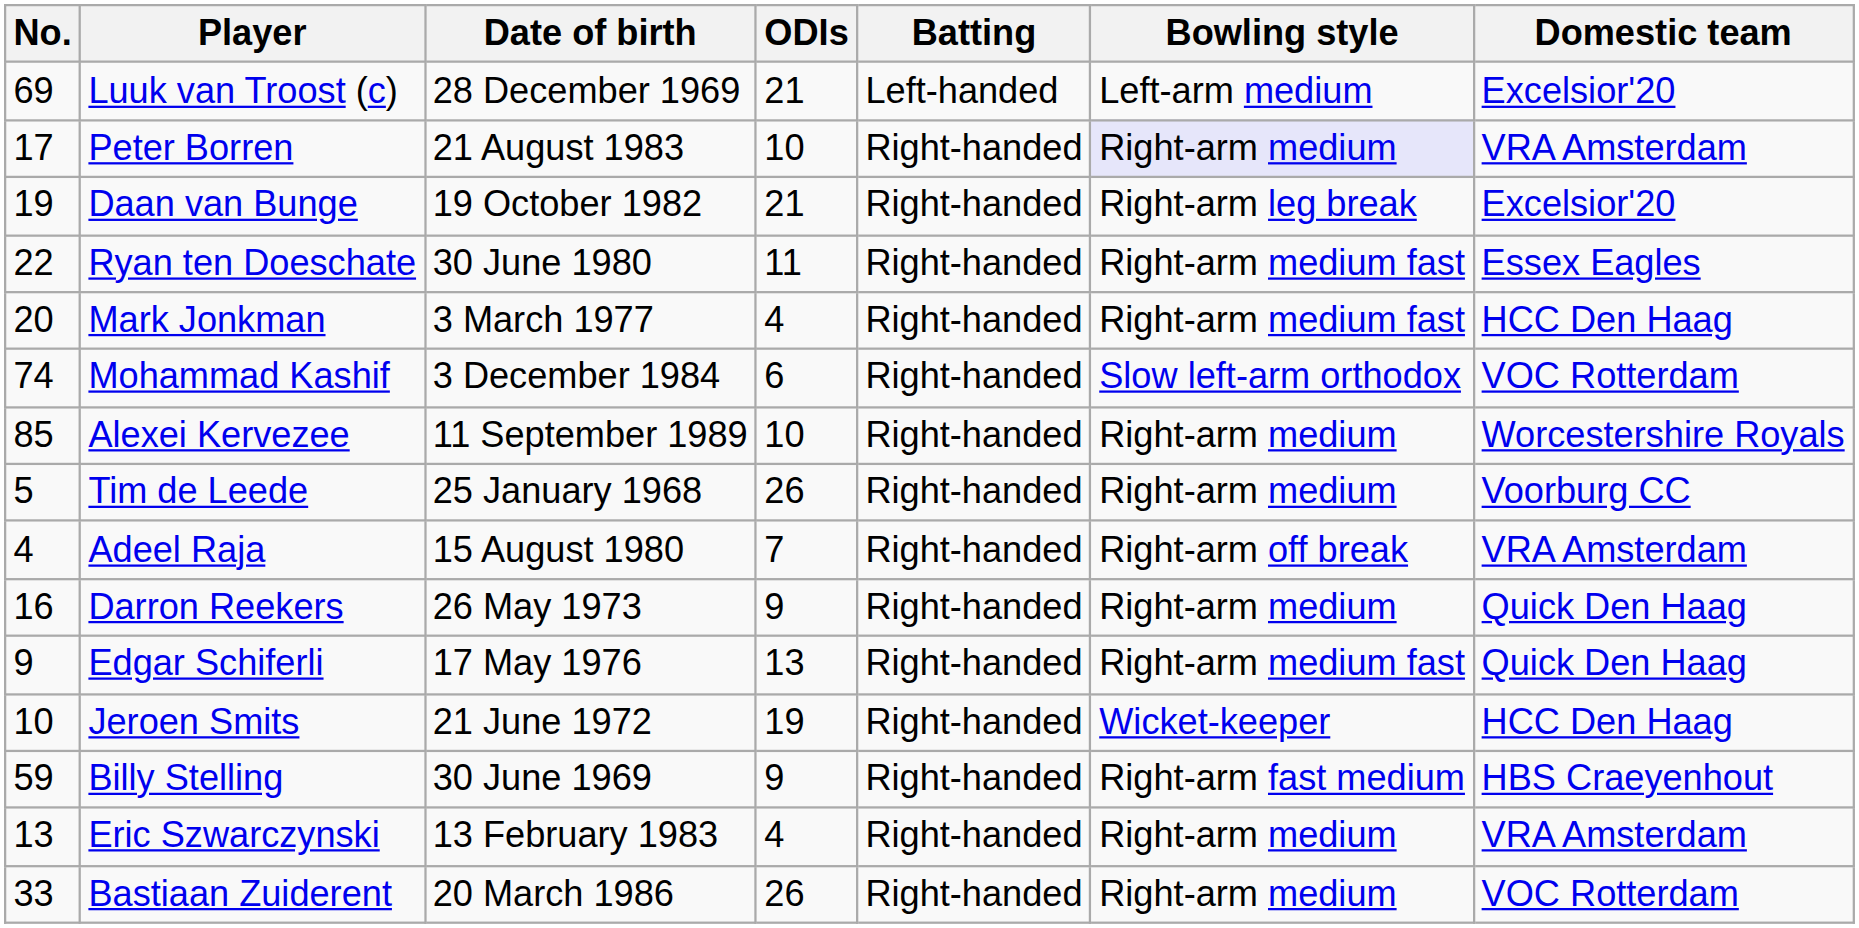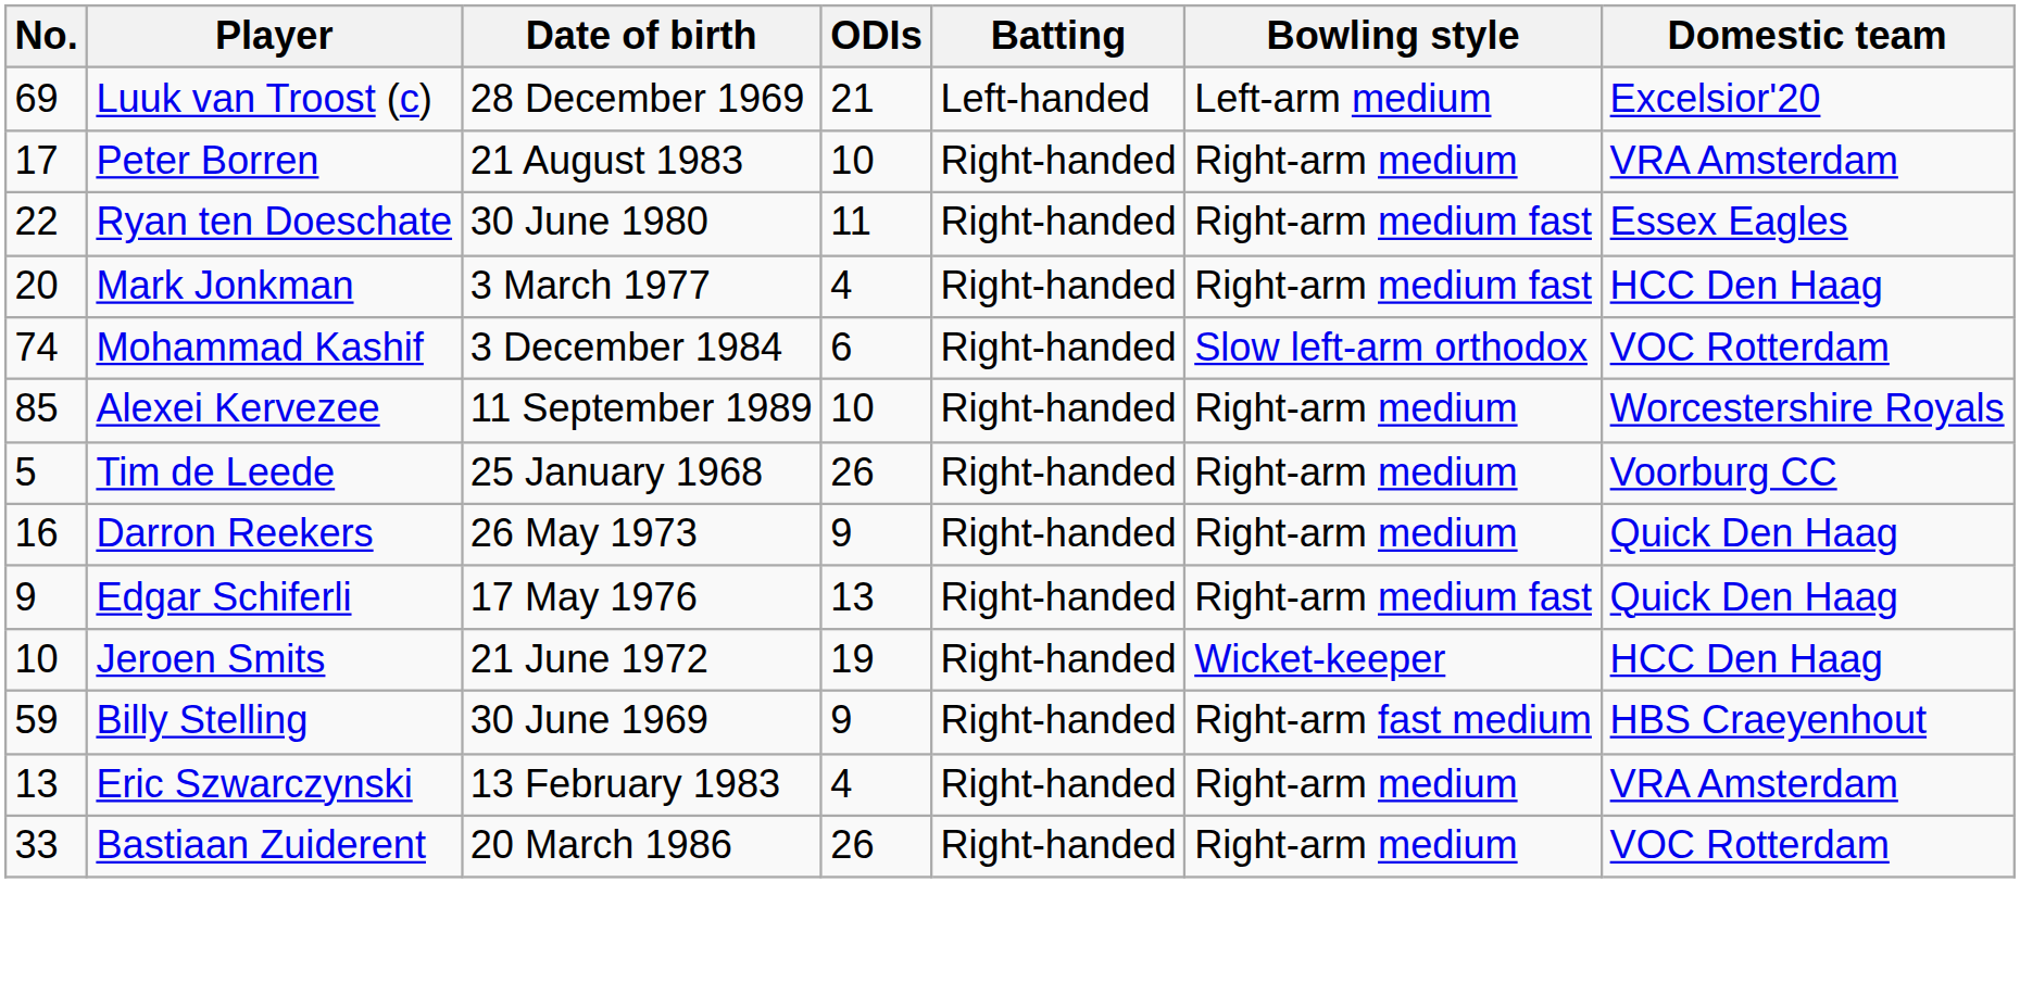Peter Borren | Bowling style: lavender background -> no background
- row: 19 | Daan van Bunge | 19 October 1982 | 21 | Right-handed | Right-arm leg break | Excelsior'20
- row: 4 | Adeel Raja | 15 August 1980 | 7 | Right-handed | Right-arm off break | VRA Amsterdam
